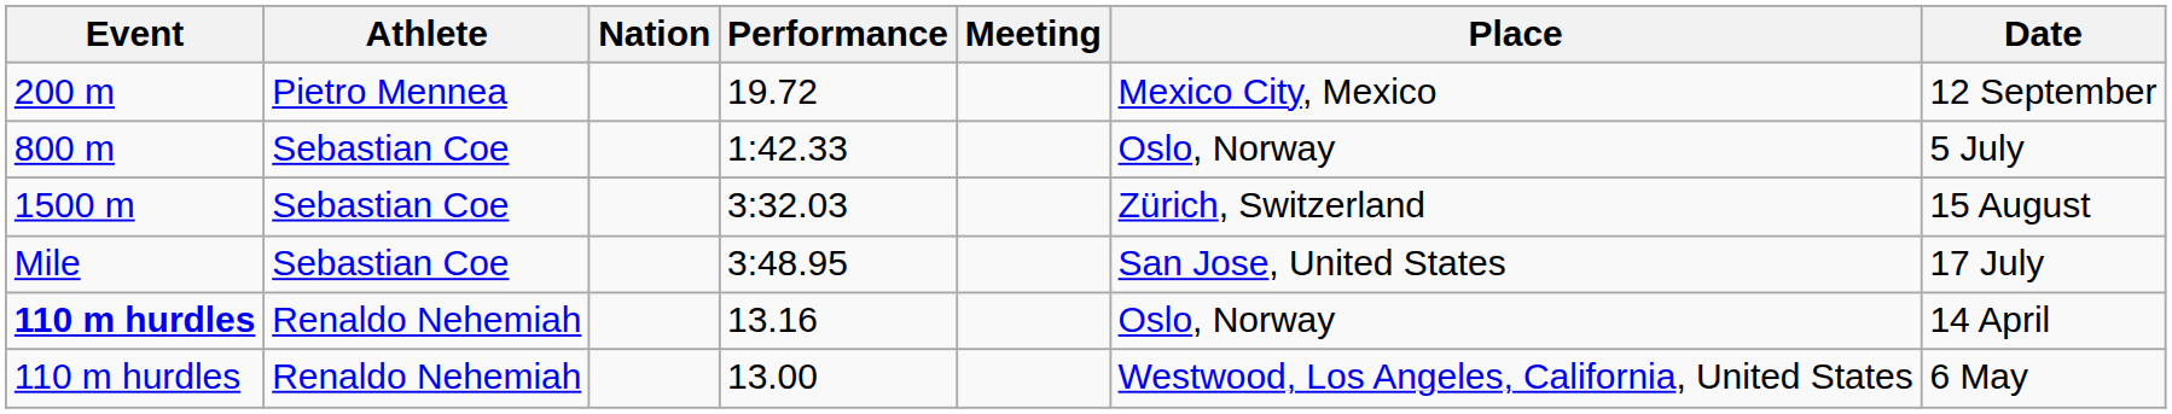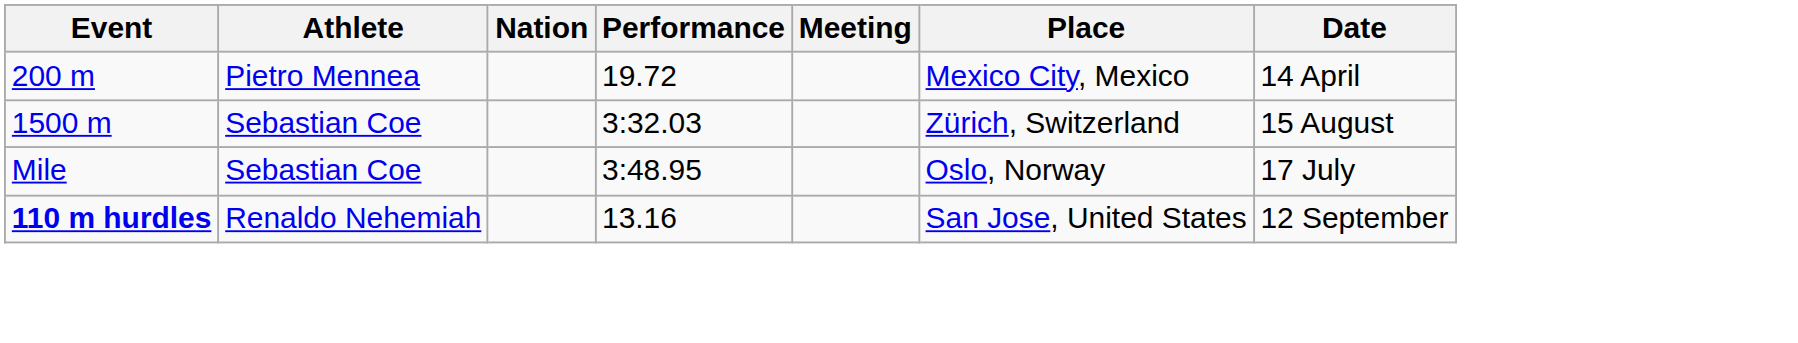19.72 | Date: 12 September -> 14 April
- row: 800 m | Sebastian Coe | 1:42.33 | Oslo, Norway | 5 July
3:48.95 | Place: San Jose, United States -> Oslo, Norway
13.16 | Place: Oslo, Norway -> San Jose, United States
13.16 | Date: 14 April -> 12 September
- row: 110 m hurdles | Renaldo Nehemiah | 13.00 | Westwood, Los Angeles, California, United States | 6 May
